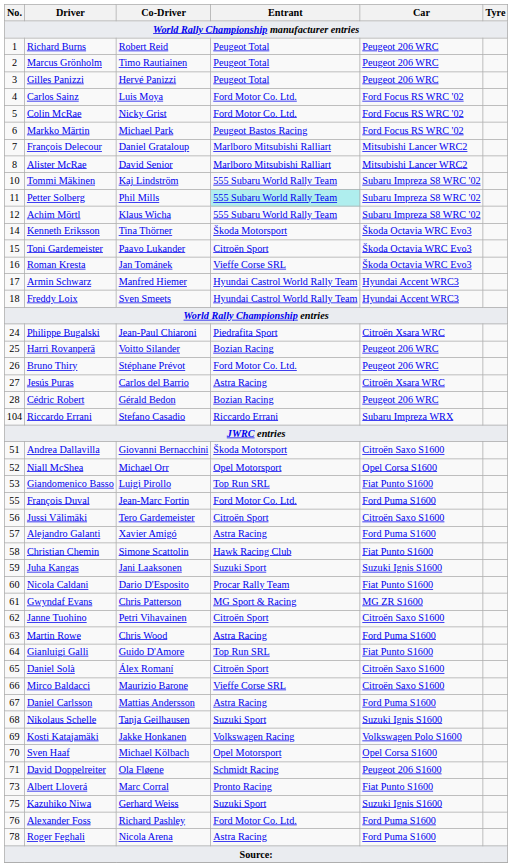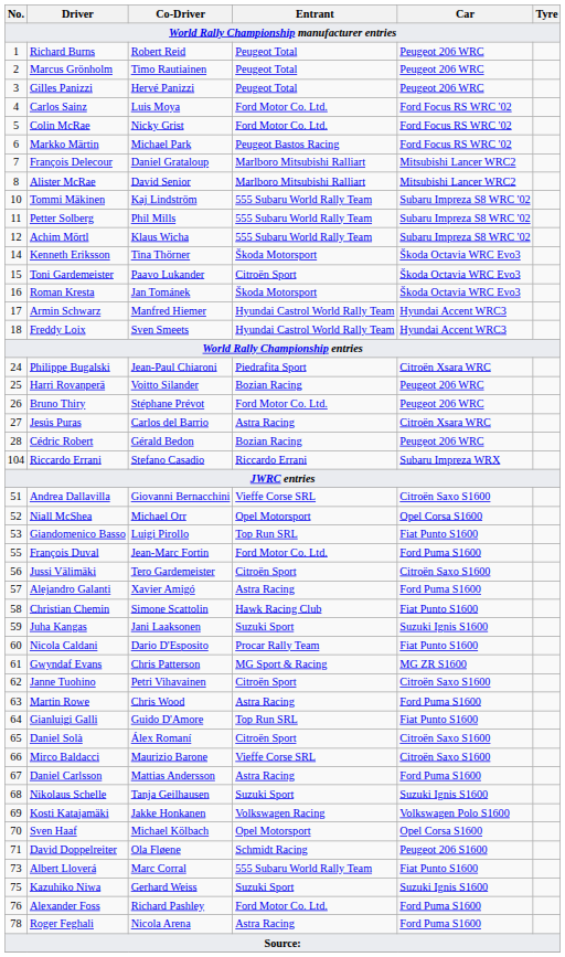Petter Solberg | Entrant: paleturquoise background -> no background
Roman Kresta | Entrant: Vieffe Corse SRL -> Škoda Motorsport
Andrea Dallavilla | Entrant: Škoda Motorsport -> Vieffe Corse SRL
Albert Lloverá | Entrant: Pronto Racing -> 555 Subaru World Rally Team
